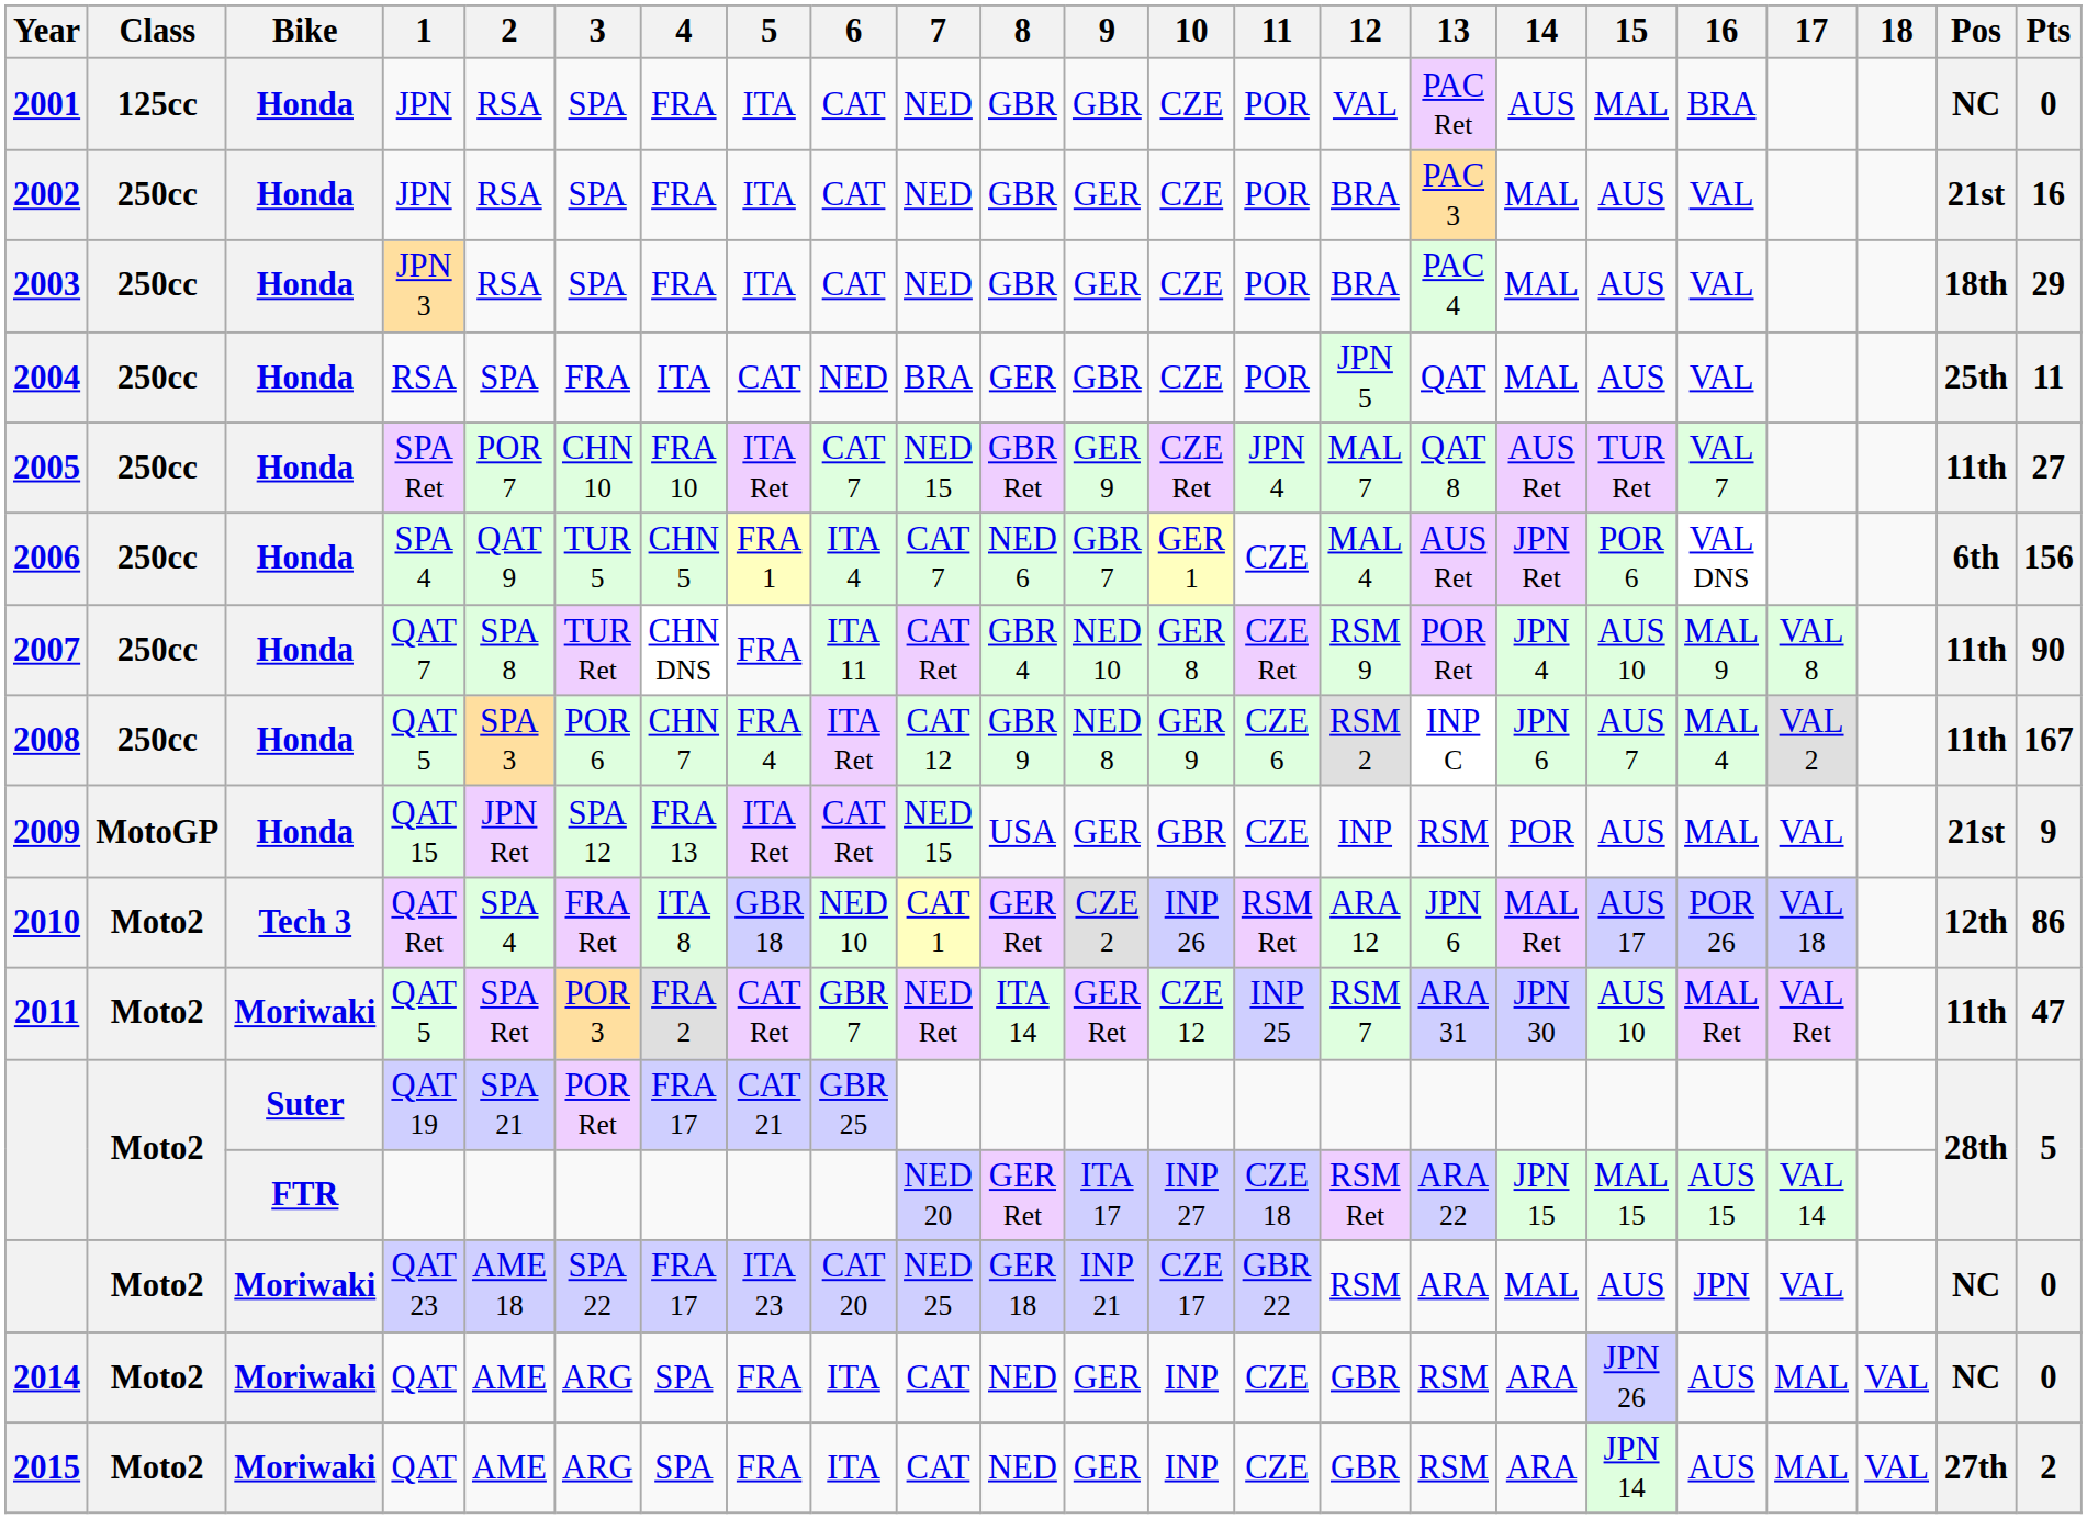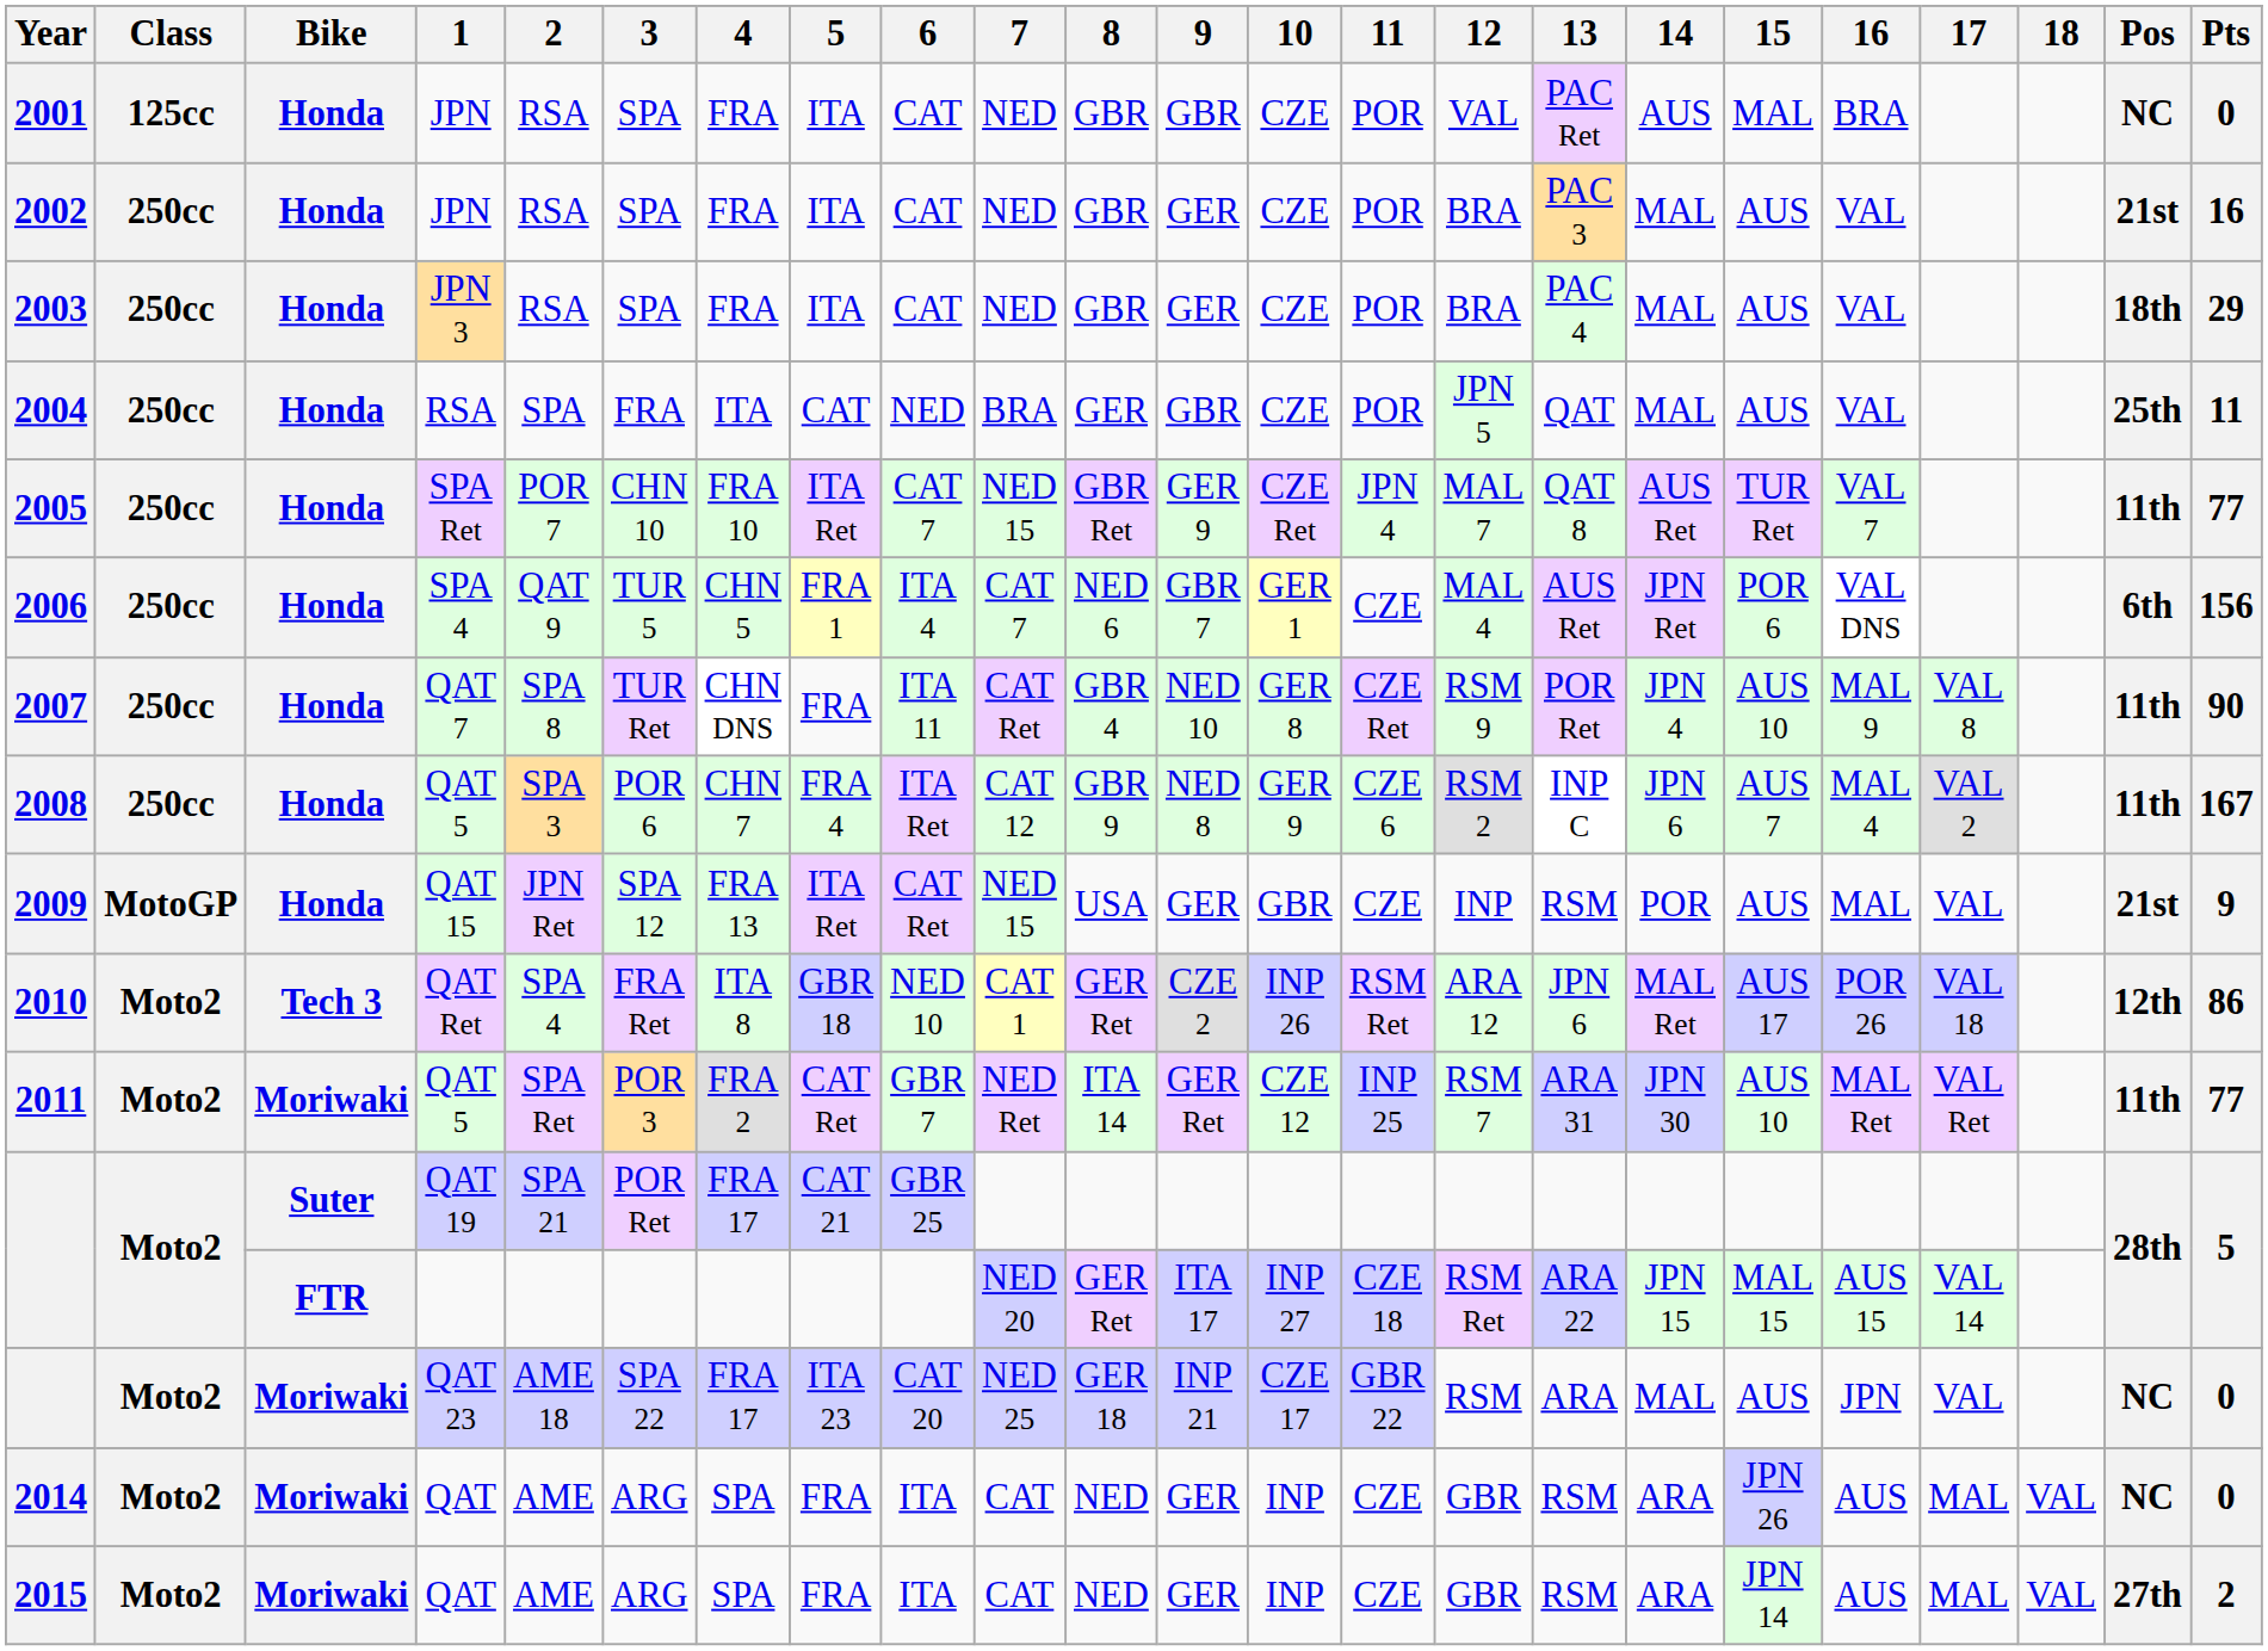2005 | Pts: 27 -> 77
2011 | Pts: 47 -> 77
